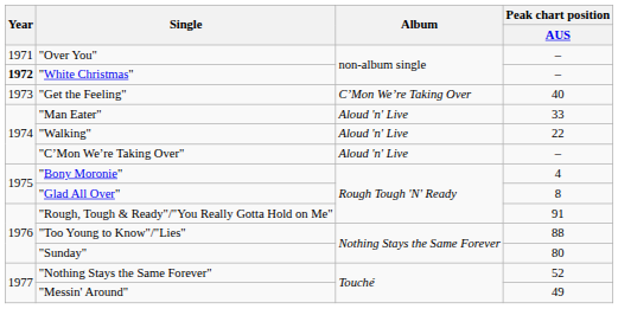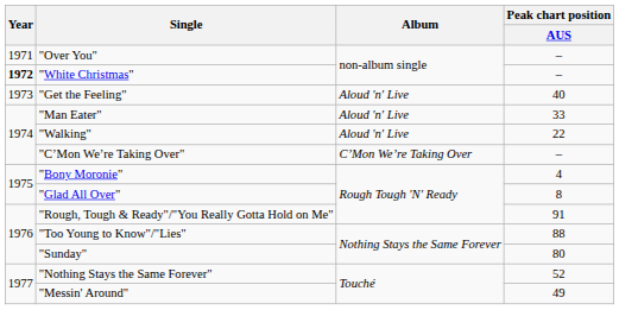"Get the Feeling" | Album: C’Mon We’re Taking Over -> Aloud 'n' Live
"C’Mon We’re Taking Over" | Album: Aloud 'n' Live -> C’Mon We’re Taking Over
